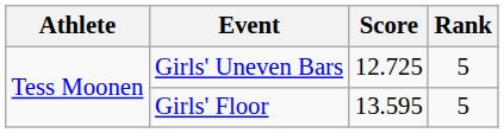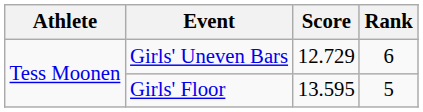Girls' Uneven Bars | Score: 12.725 -> 12.729
Girls' Uneven Bars | Rank: 5 -> 6
